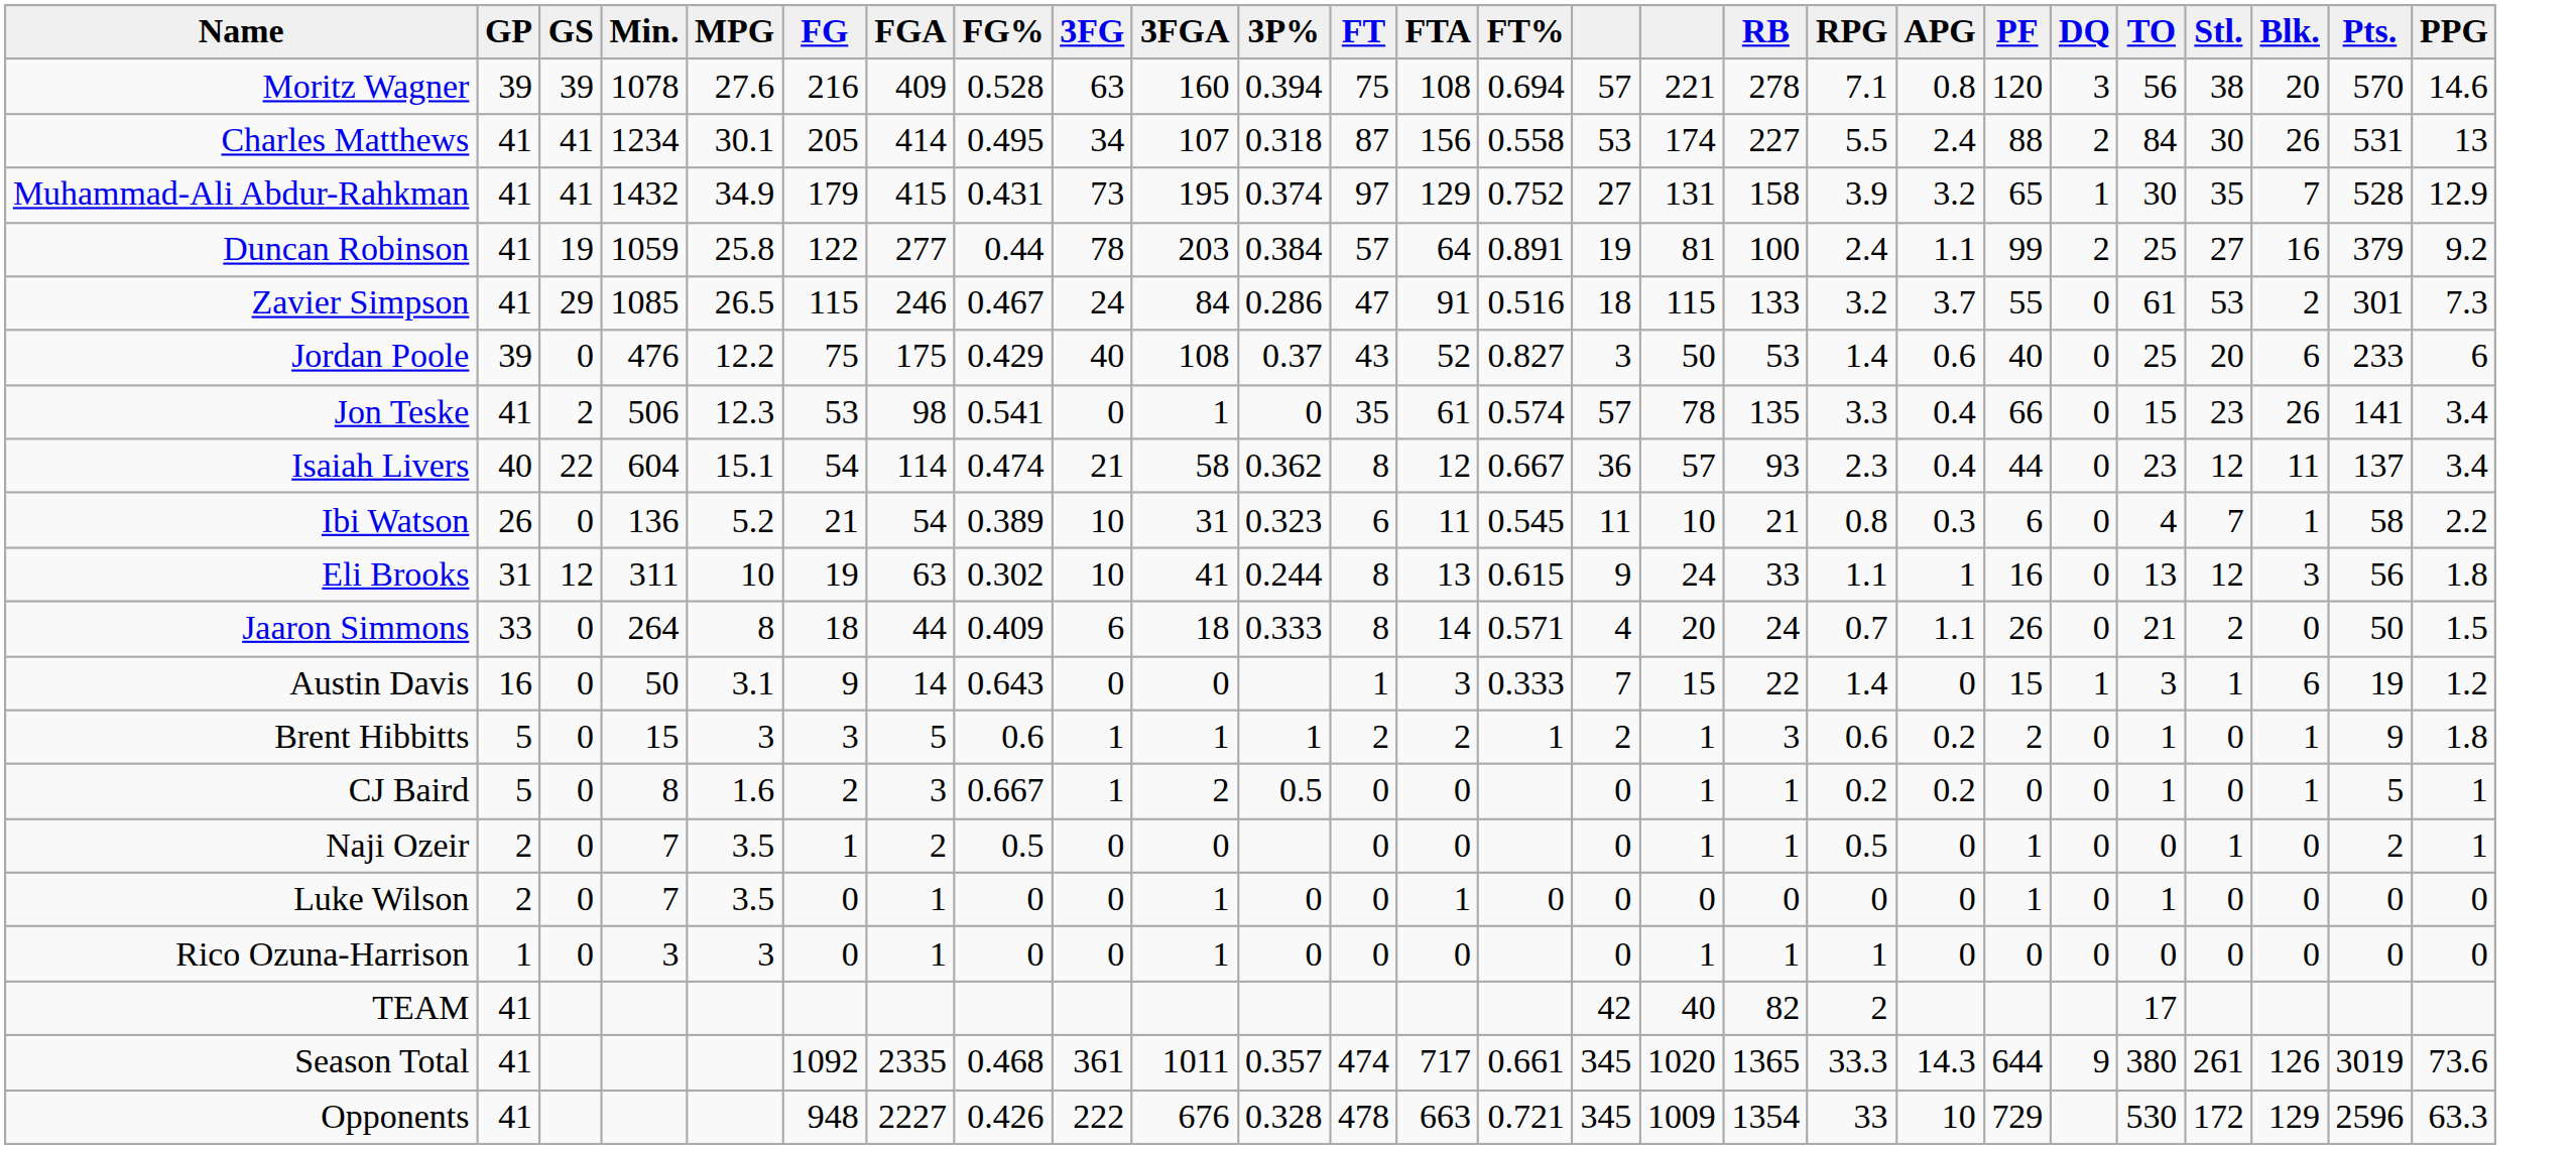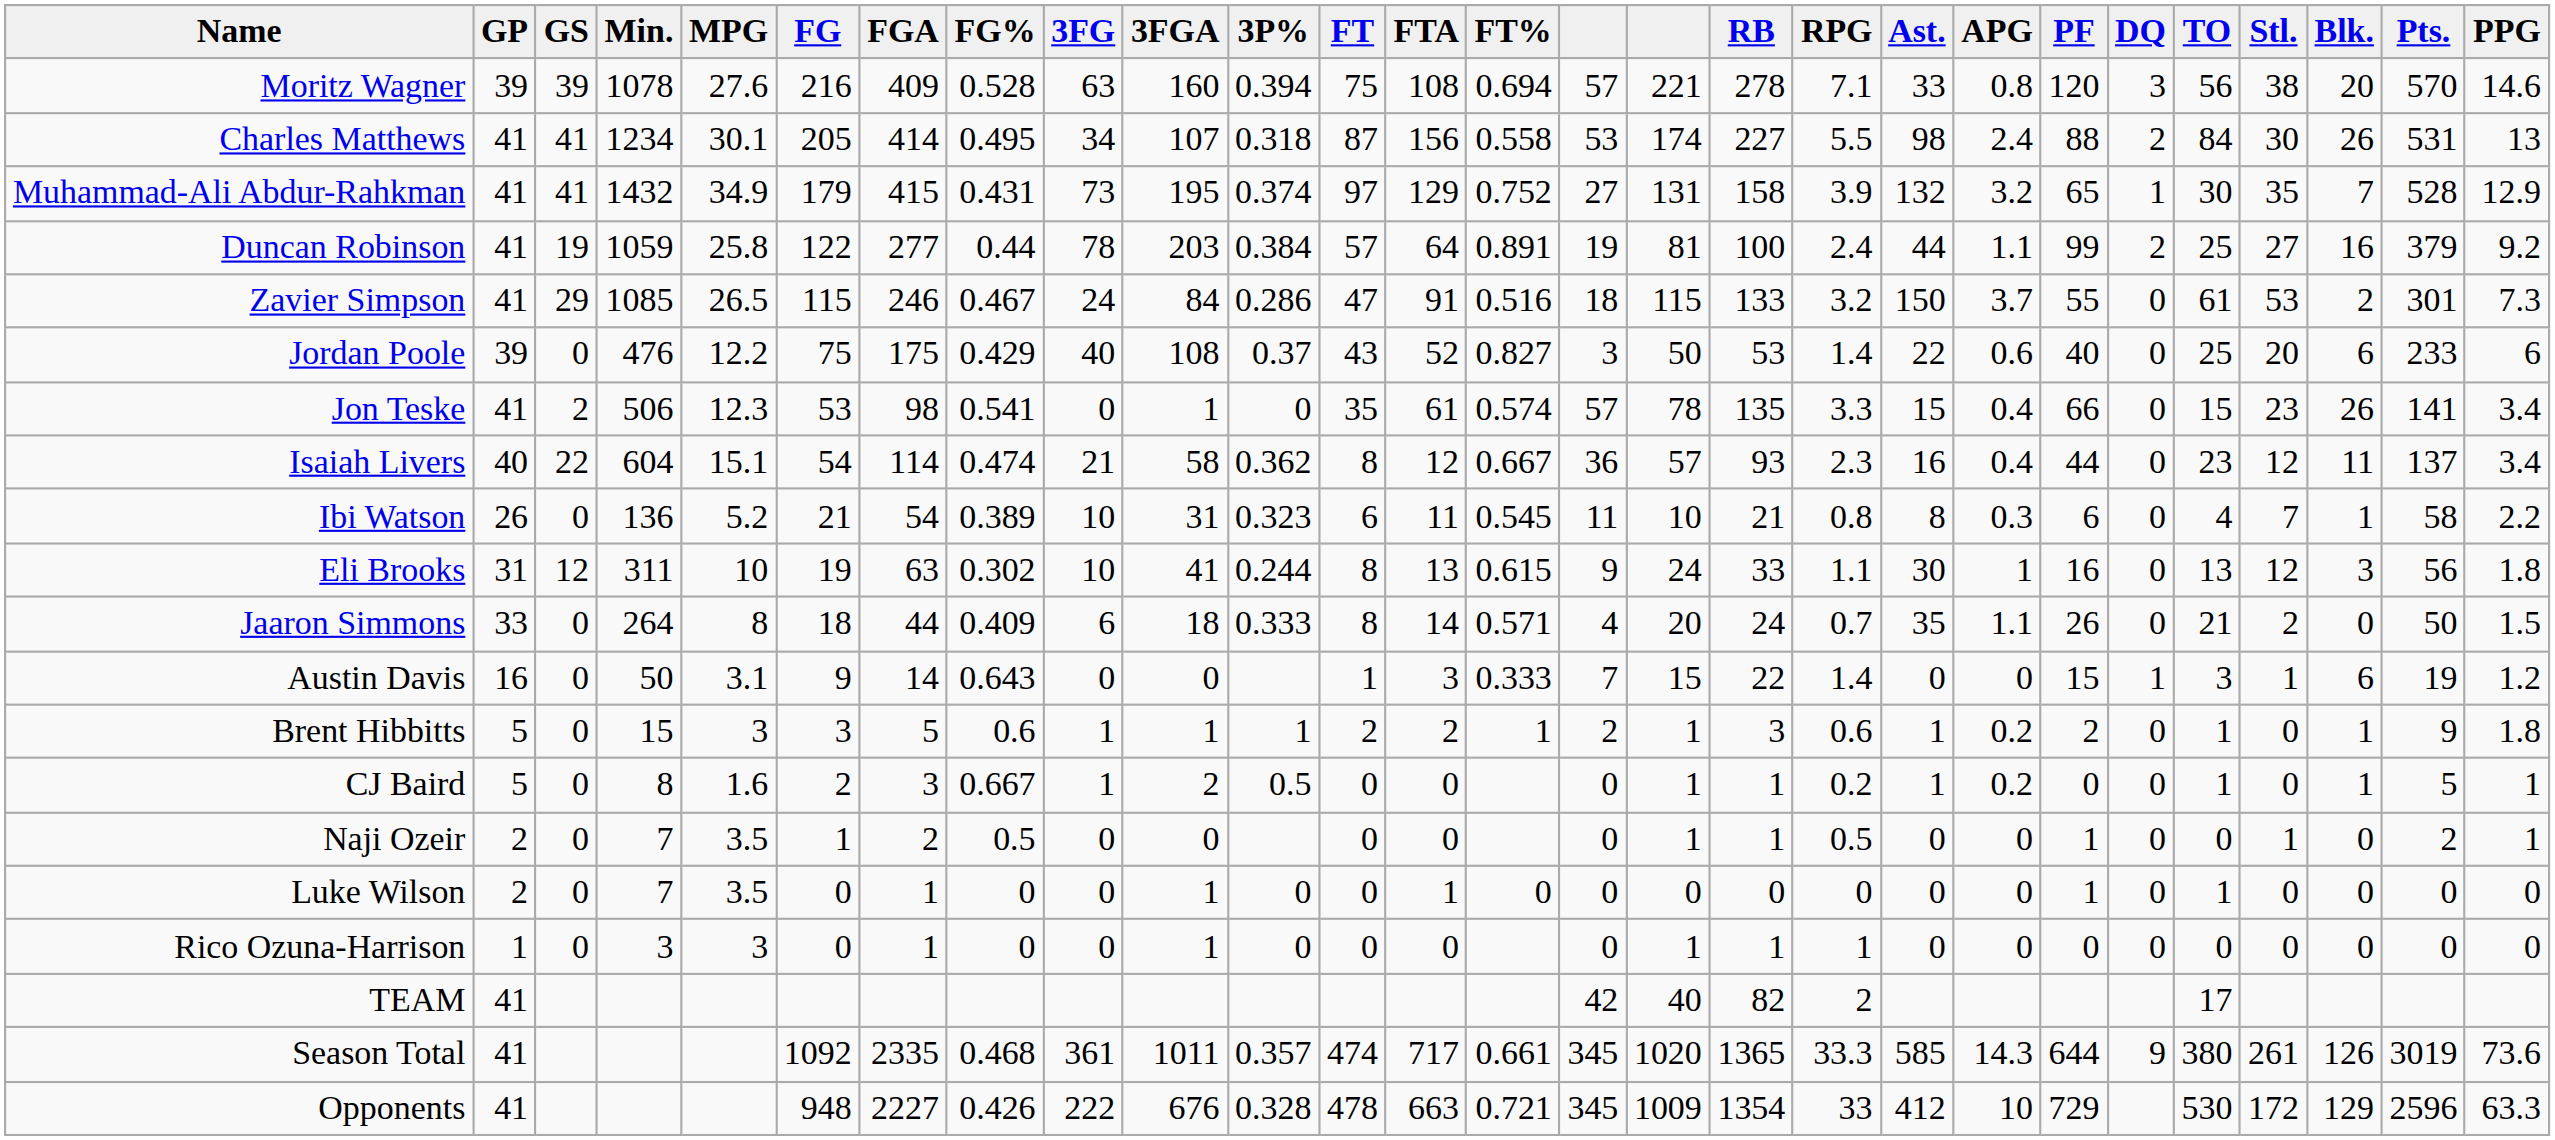+ column: Ast. | 33 | 98 | 132 | 44 | 150 | 22 | 15 | 16 | 8 | 30 | 35 | 0 | 1 | 1 | 0 | 0 | 0 | 585 | 412
